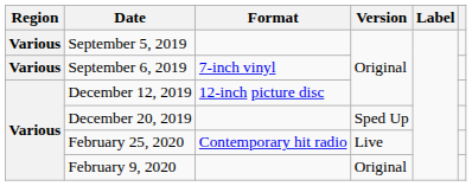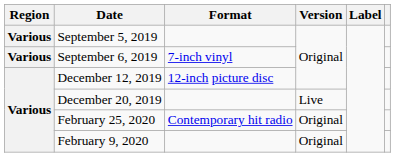December 20, 2019 | Version: Sped Up -> Live
February 25, 2020 | Version: Live -> Original
